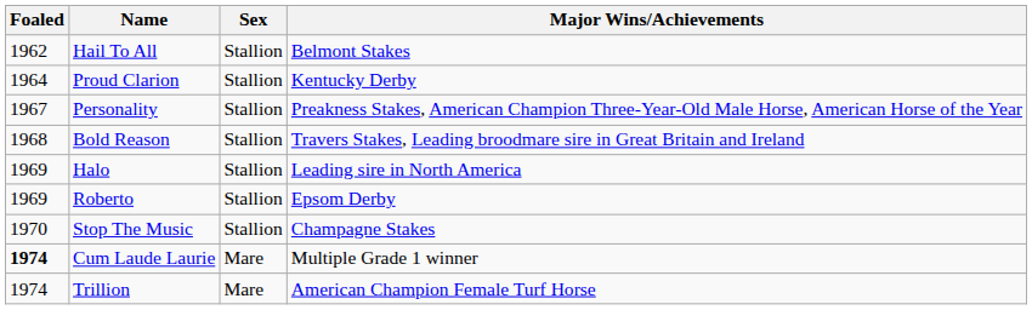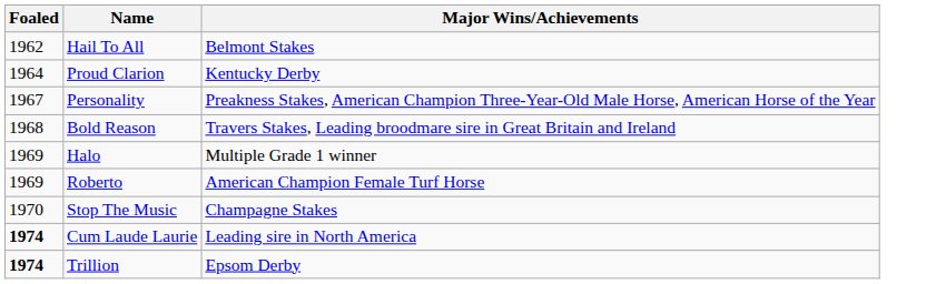- column: Sex | Stallion | Stallion | Stallion | Stallion | Stallion | Stallion | Stallion | Mare | Mare
Halo | Major Wins/Achievements: Leading sire in North America -> Multiple Grade 1 winner
Roberto | Major Wins/Achievements: Epsom Derby -> American Champion Female Turf Horse
Cum Laude Laurie | Major Wins/Achievements: Multiple Grade 1 winner -> Leading sire in North America
Trillion | Foaled: normal -> bold
Trillion | Major Wins/Achievements: American Champion Female Turf Horse -> Epsom Derby
